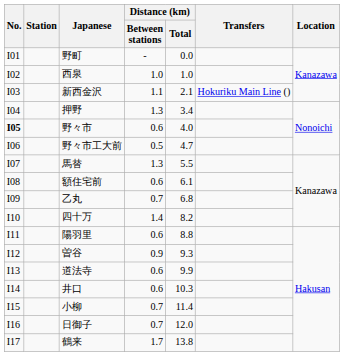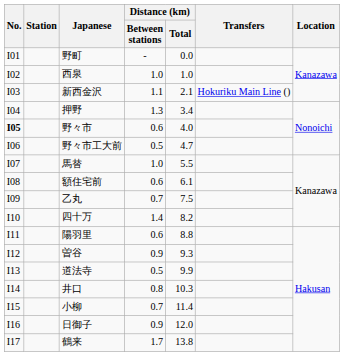馬替 | Distance (km) / Between stations: 1.3 -> 1.0
乙丸 | Distance (km) / Total: 6.8 -> 7.5
道法寺 | Distance (km) / Between stations: 0.6 -> 0.5
井口 | Distance (km) / Between stations: 0.6 -> 0.8
日御子 | Distance (km) / Between stations: 0.7 -> 0.9
